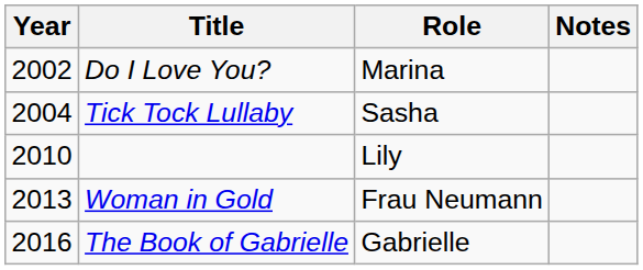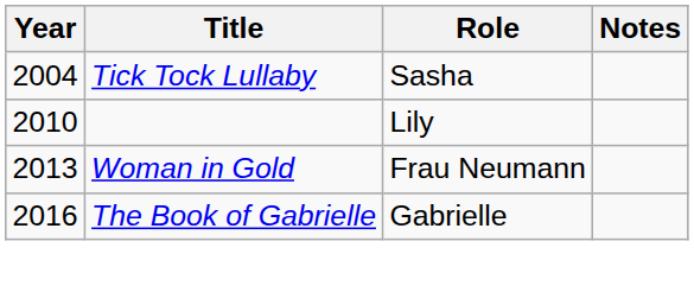- row: 2002 | Do I Love You? | Marina
